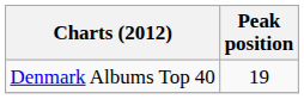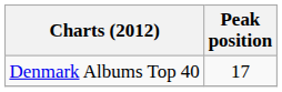Denmark Albums Top 40 | Peak position: 19 -> 17
